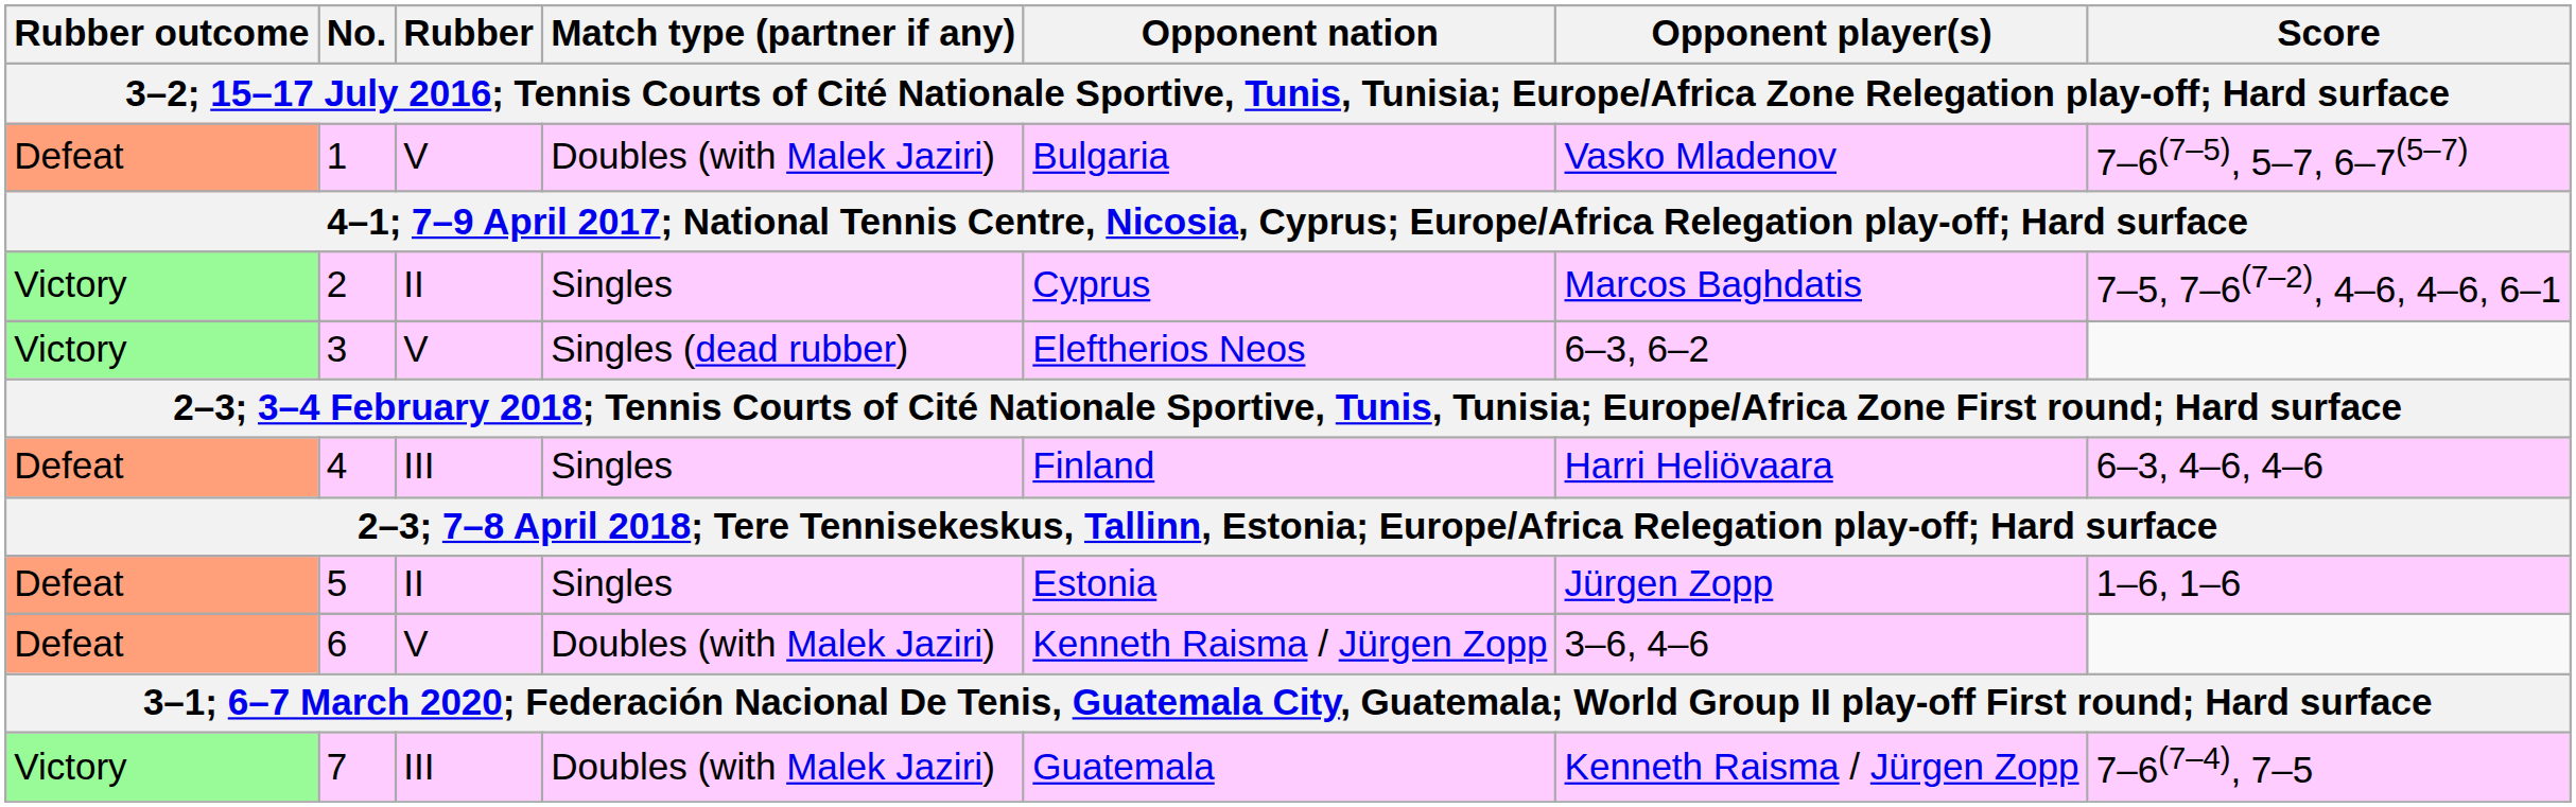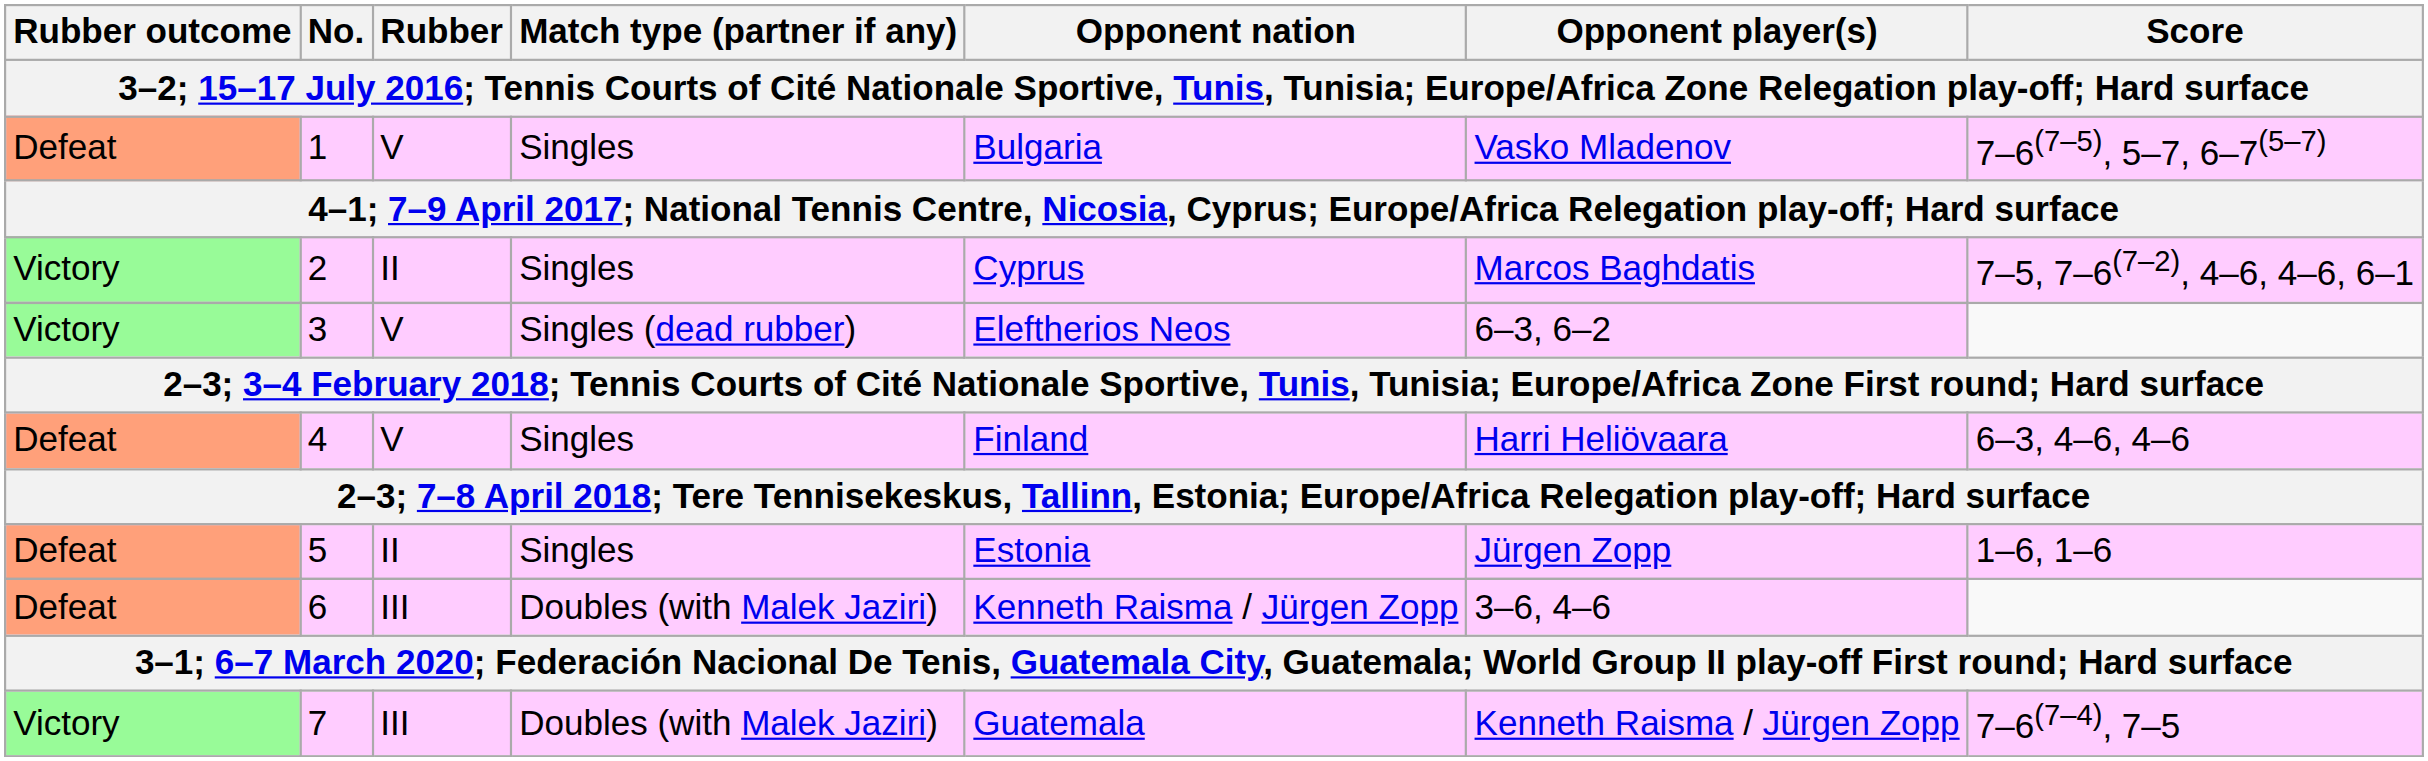1 | Match type (partner if any): Doubles (with Malek Jaziri) -> Singles
4 | Rubber: III -> V
6 | Rubber: V -> III
